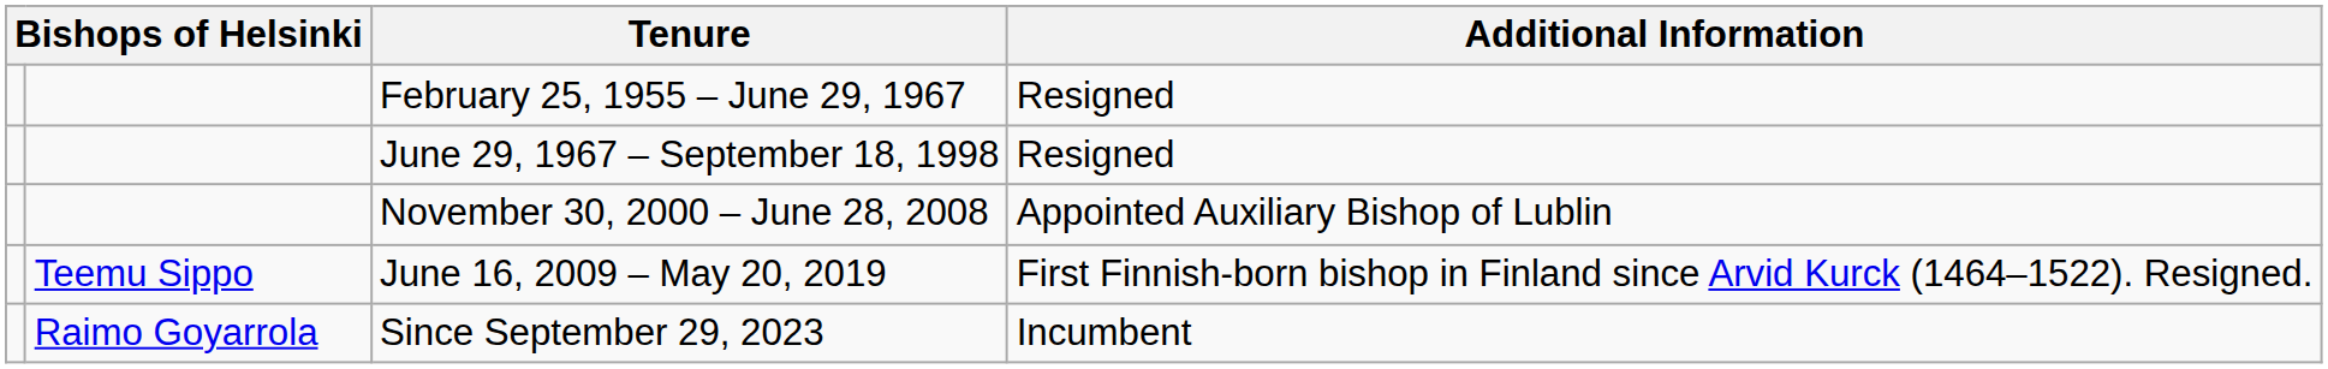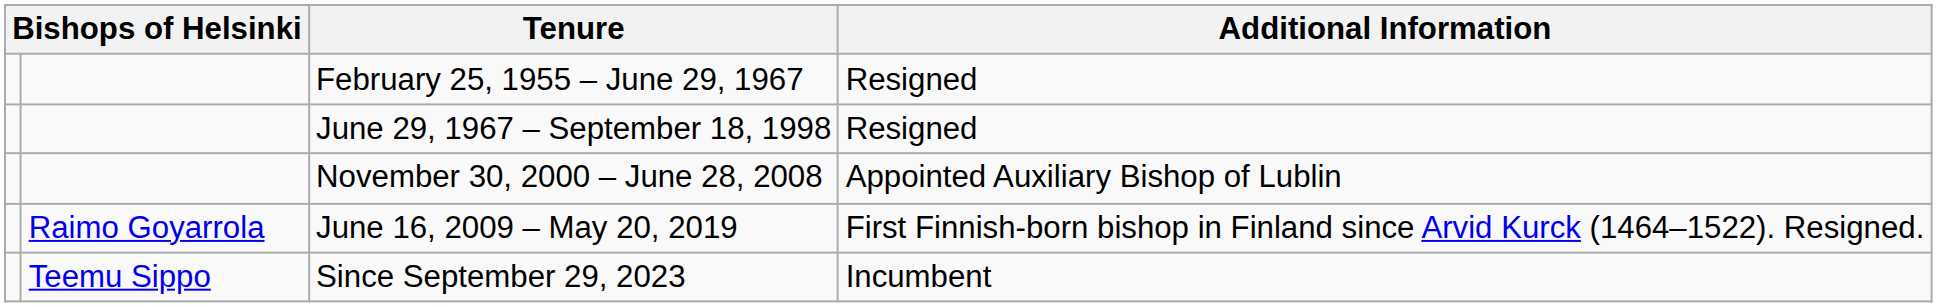June 16, 2009 – May 20, 2019 | column 2: Teemu Sippo -> Raimo Goyarrola
Since September 29, 2023 | column 2: Raimo Goyarrola -> Teemu Sippo
